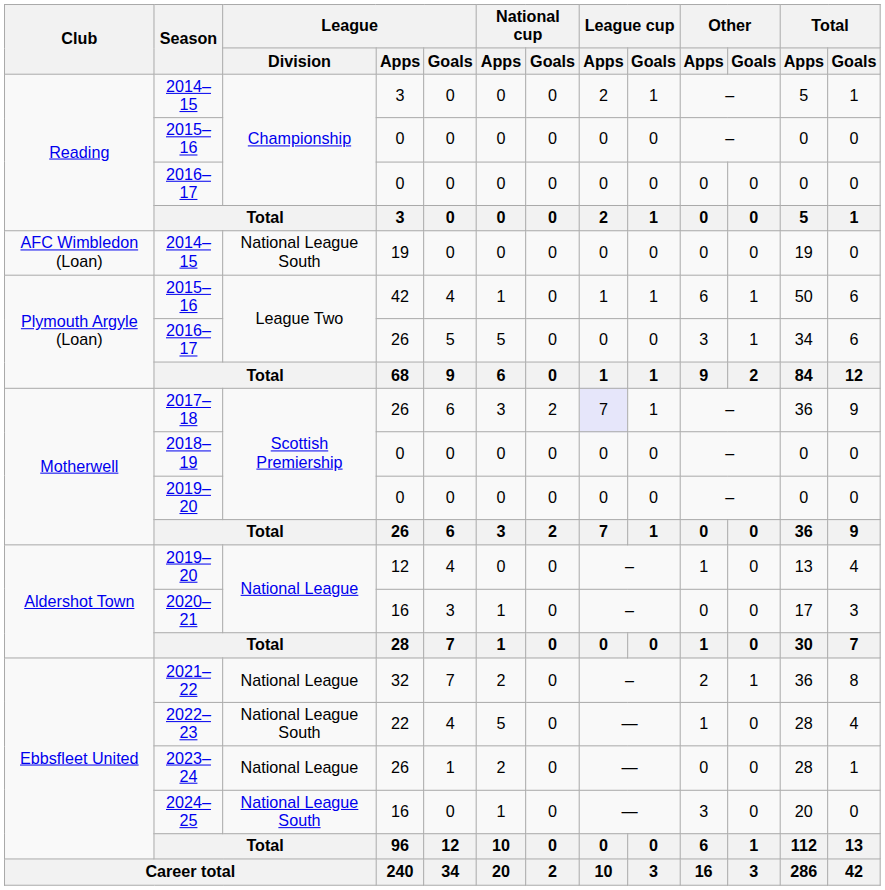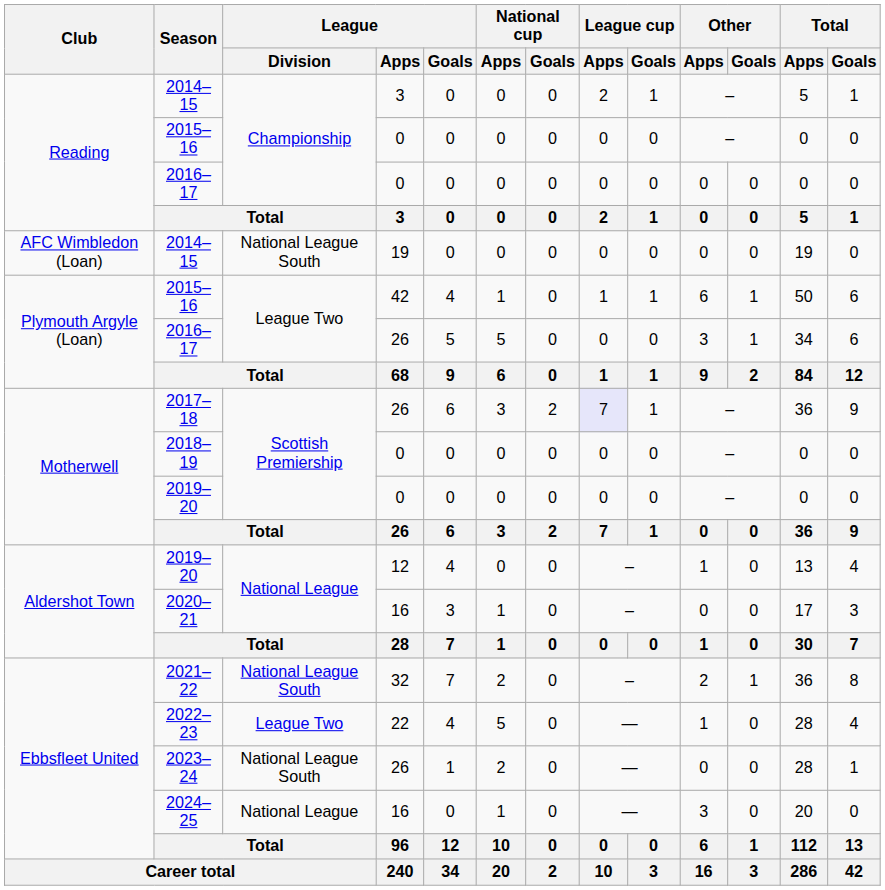2021–22 | League / Division: National League -> National League South
2022–23 | League / Division: National League South -> League Two
2023–24 | League / Division: National League -> National League South
2024–25 | League / Division: National League South -> National League
